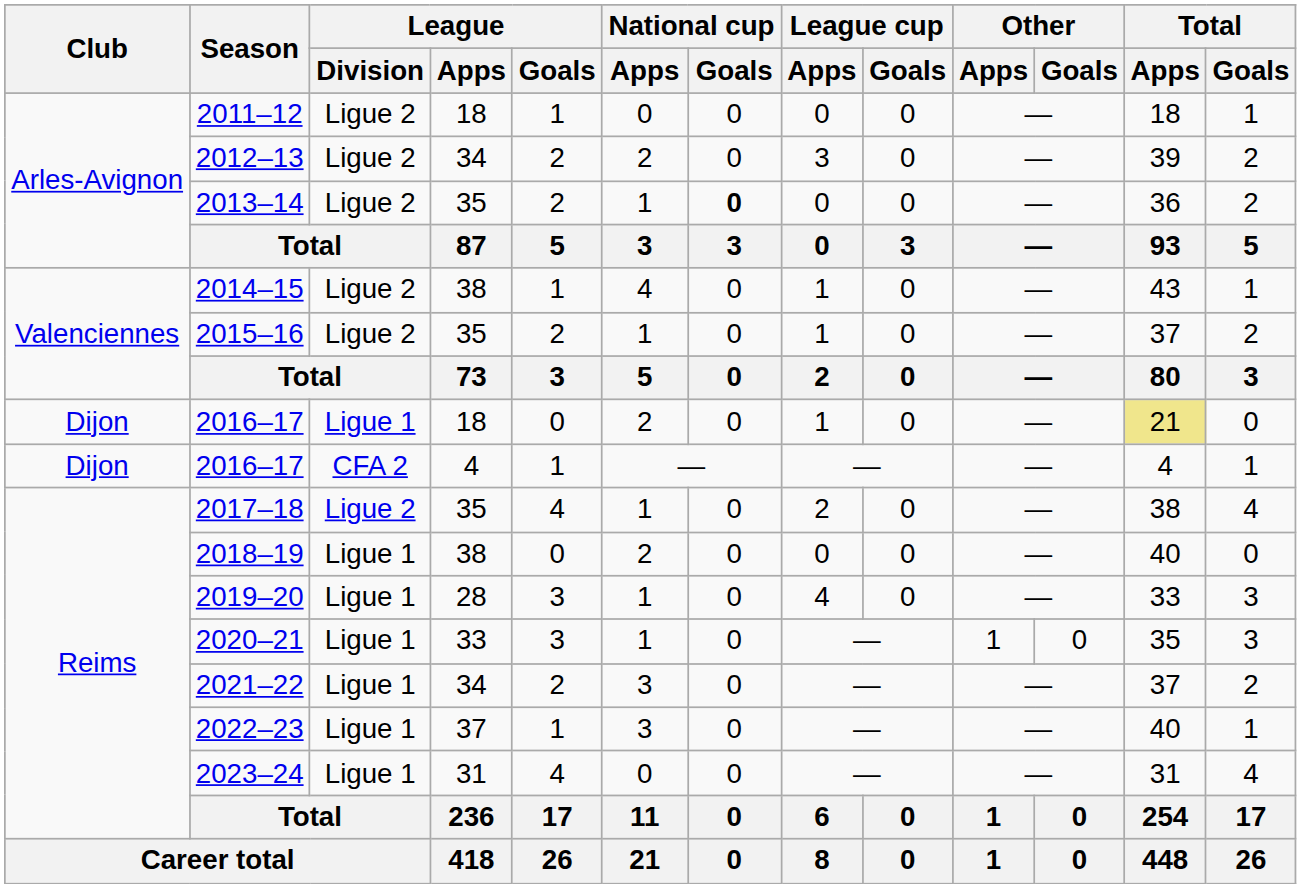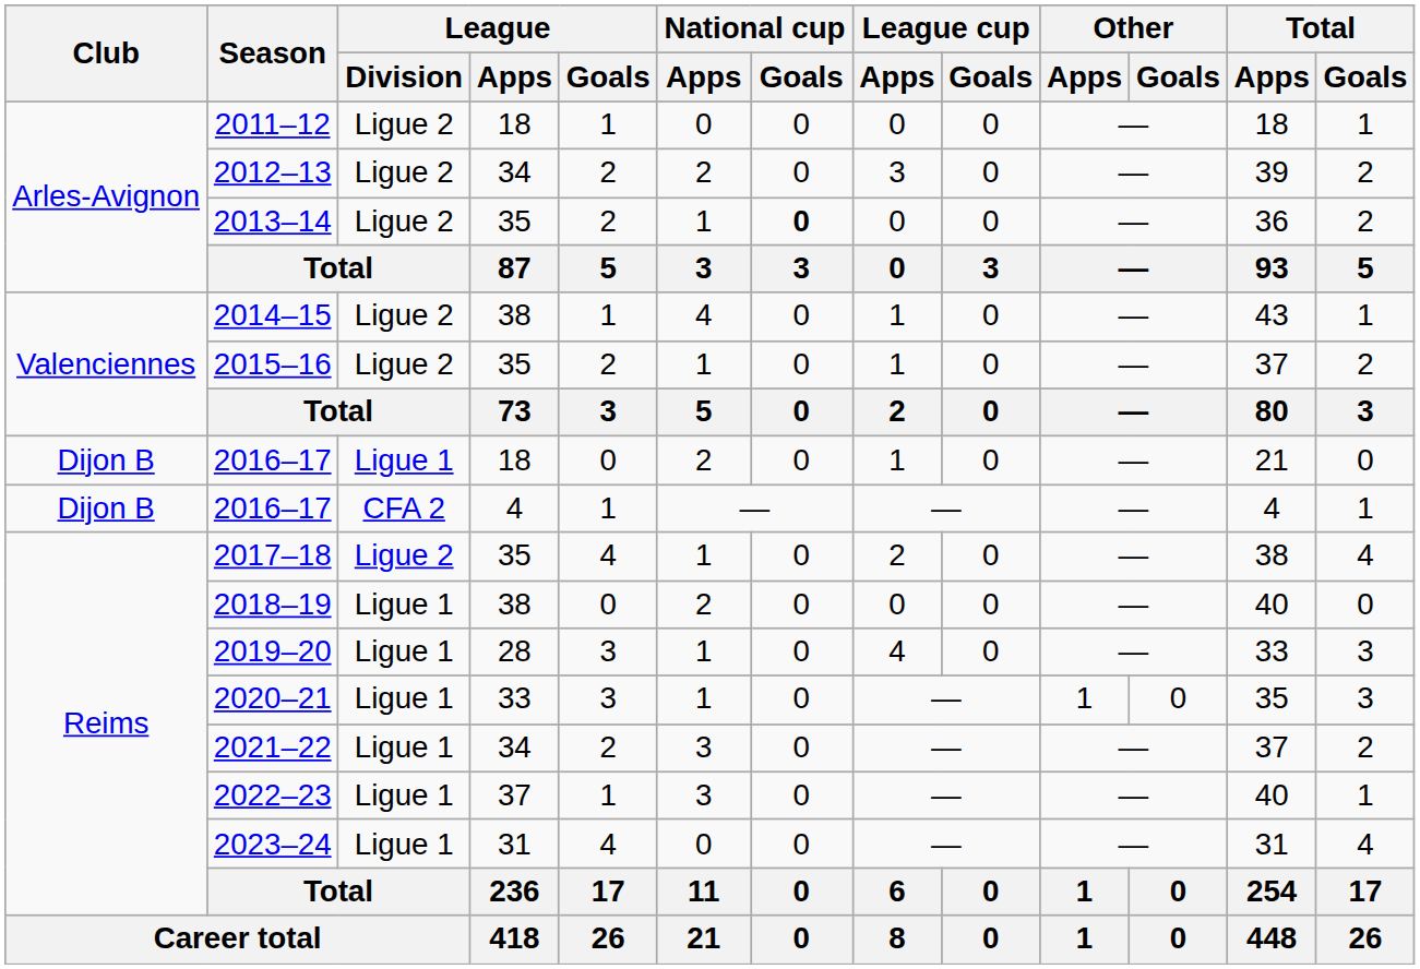2016–17 / 18 | Club: Dijon -> Dijon B
2016–17 / 18 | Total / Apps: khaki background -> no background
2016–17 / 4 | Club: Dijon -> Dijon B
